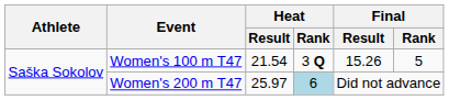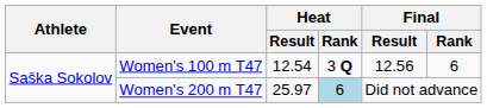Women's 100 m T47 | Heat / Result: 21.54 -> 12.54
Women's 100 m T47 | Final / Result: 15.26 -> 12.56
Women's 100 m T47 | Final / Rank: 5 -> 6
